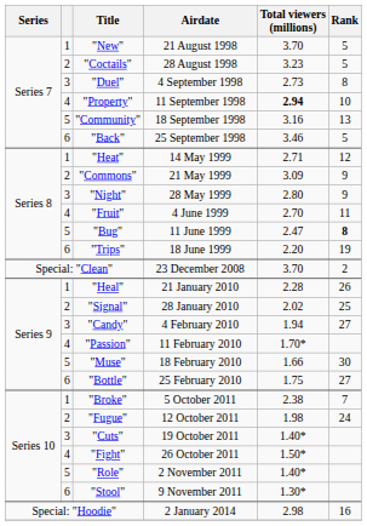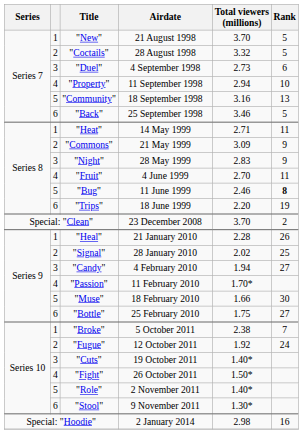"Coctails" | Total viewers (millions): 3.23 -> 3.32
"Duel" | Rank: 8 -> 6
"Property" | Total viewers (millions): bold -> normal
"Heat" | Rank: 12 -> 11
"Night" | Total viewers (millions): 2.80 -> 2.83
"Bug" | Total viewers (millions): 2.47 -> 2.46
"Fugue" | Total viewers (millions): 1.98 -> 1.92
